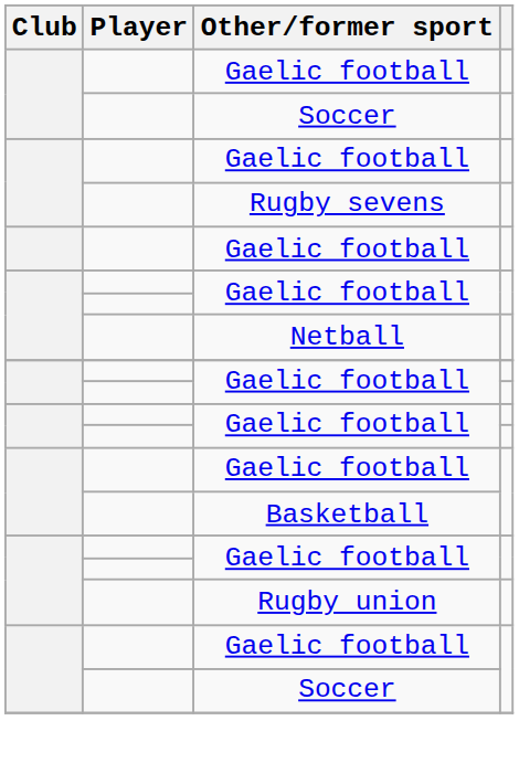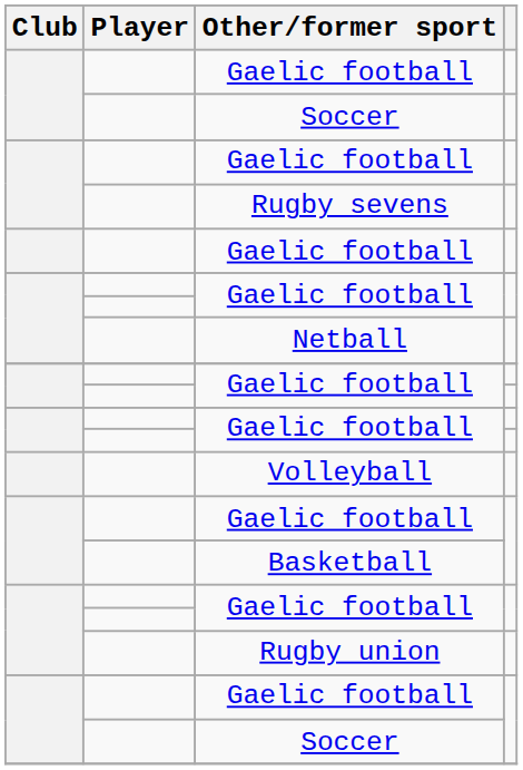+ row: Volleyball
